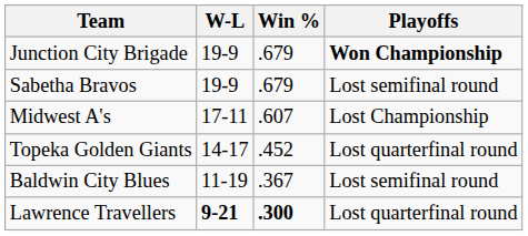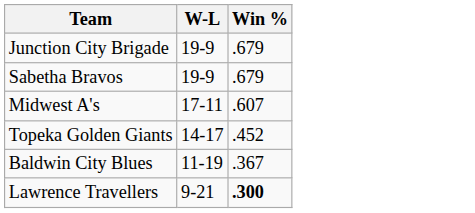- column: Playoffs | Won Championship | Lost semifinal round | Lost Championship | Lost quarterfinal round | Lost semifinal round | Lost quarterfinal round
Lawrence Travellers | W-L: bold -> normal
